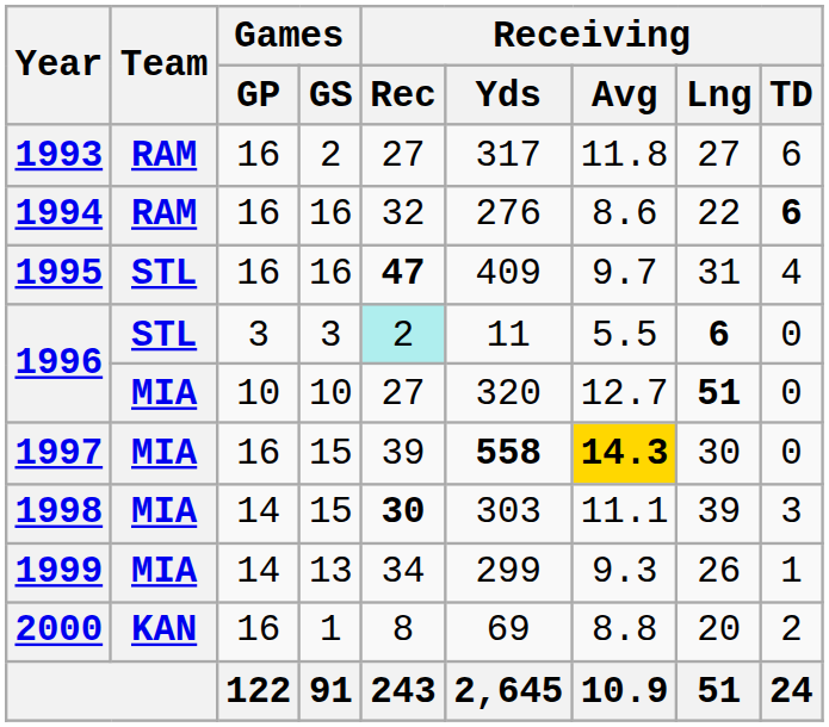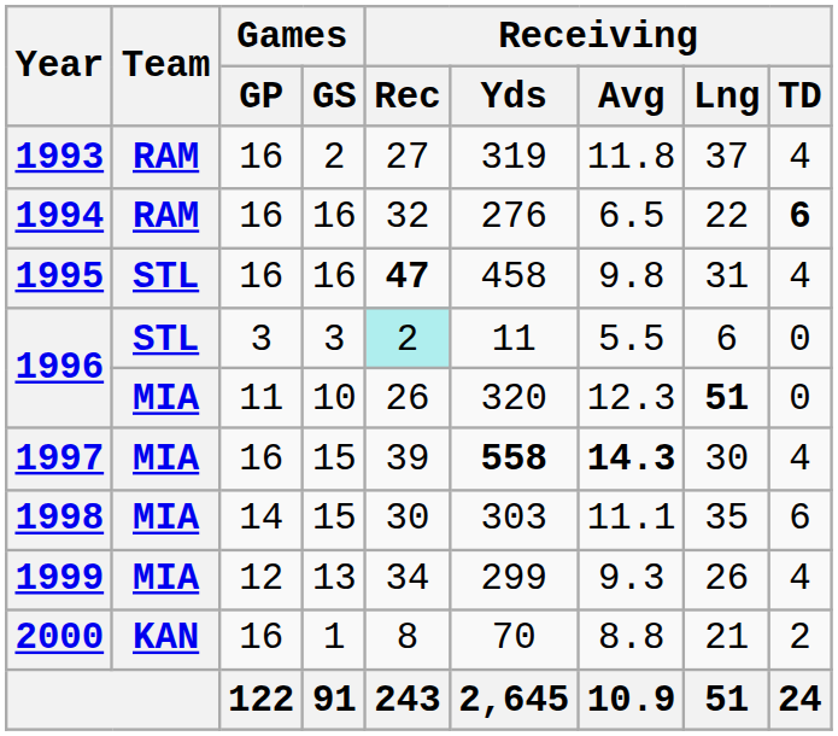1993 | Receiving / Yds: 317 -> 319
1993 | Receiving / Lng: 27 -> 37
1993 | Receiving / TD: 6 -> 4
1994 | Receiving / Avg: 8.6 -> 6.5
1995 | Receiving / Yds: 409 -> 458
1995 | Receiving / Avg: 9.7 -> 9.8
1996 / 3 | Receiving / Lng: bold -> normal
1996 / 10 | Games / GP: 10 -> 11
1996 / 10 | Receiving / Rec: 27 -> 26
1996 / 10 | Receiving / Avg: 12.7 -> 12.3
1997 | Receiving / Avg: gold background -> no background
1997 | Receiving / TD: 0 -> 4
1998 | Receiving / Rec: bold -> normal
1998 | Receiving / Lng: 39 -> 35
1998 | Receiving / TD: 3 -> 6
1999 | Games / GP: 14 -> 12
1999 | Receiving / TD: 1 -> 4
2000 | Receiving / Yds: 69 -> 70
2000 | Receiving / Lng: 20 -> 21
